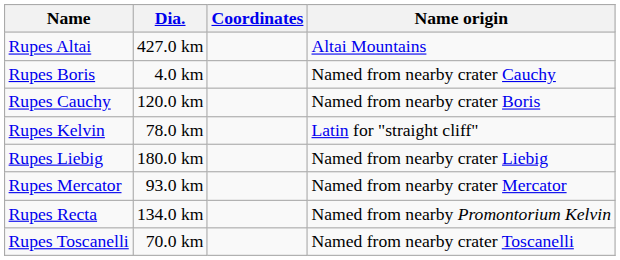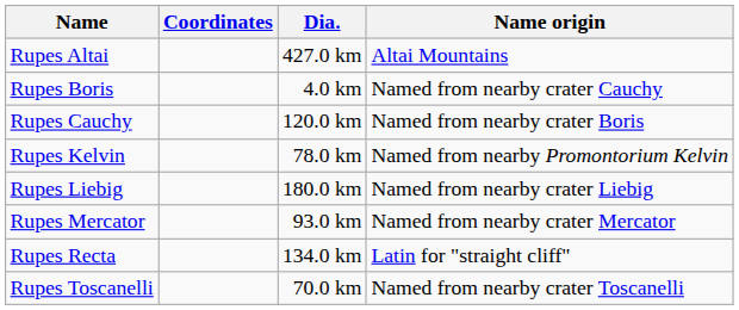columns swapped: Coordinates <-> Dia.
Rupes Kelvin | Name origin: Latin for "straight cliff" -> Named from nearby Promontorium Kelvin
Rupes Recta | Name origin: Named from nearby Promontorium Kelvin -> Latin for "straight cliff"
